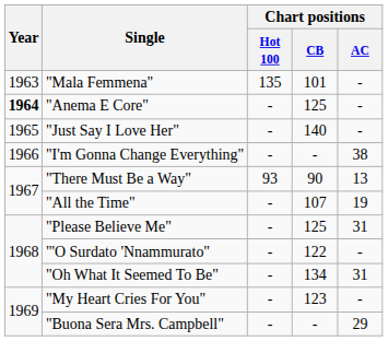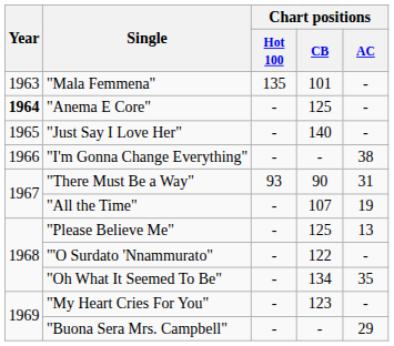"There Must Be a Way" | Chart positions / AC: 13 -> 31
"Please Believe Me" | Chart positions / AC: 31 -> 13
"Oh What It Seemed To Be" | Chart positions / AC: 31 -> 35
